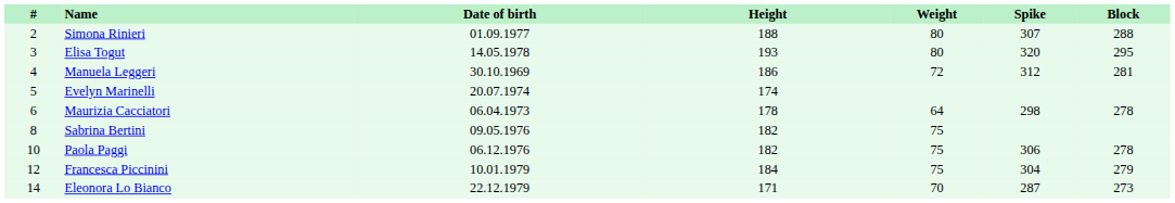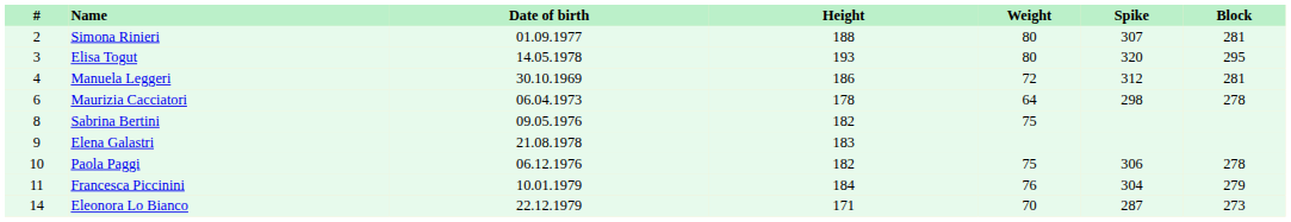Simona Rinieri | Block: 288 -> 281
- row: 5 | Evelyn Marinelli | 20.07.1974 | 174
+ row: 9 | Elena Galastri | 21.08.1978 | 183
Francesca Piccinini | #: 12 -> 11
Francesca Piccinini | Weight: 75 -> 76
